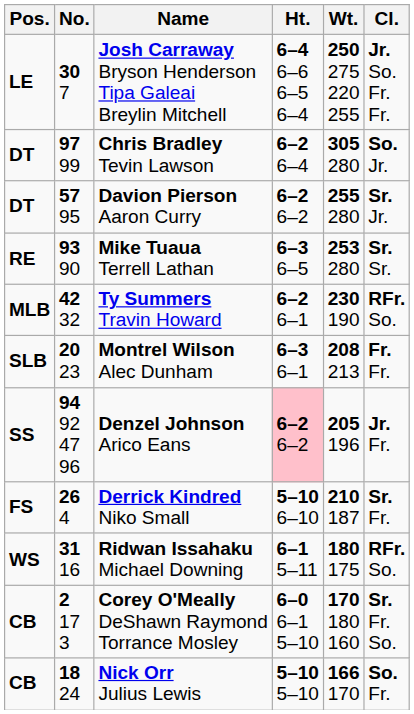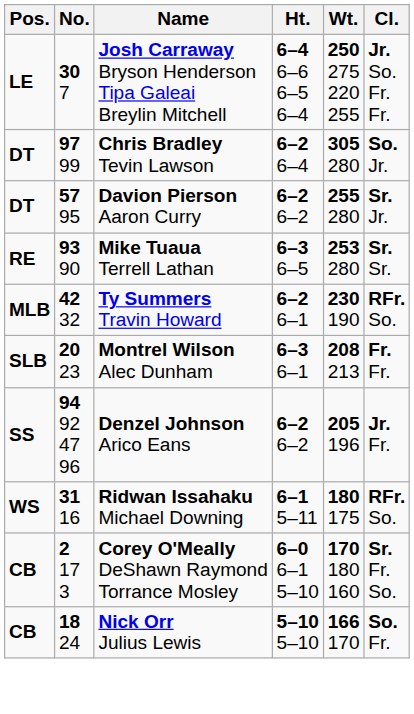Denzel Johnson Arico Eans | Ht.: pink background -> no background
- row: FS | 26 4 | Derrick Kindred Niko Small | 5–10 6–10 | 210 187 | Sr. Fr.
